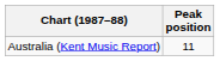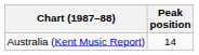Australia (Kent Music Report) | Peak position: 11 -> 14
